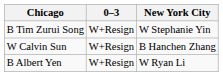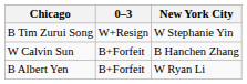W Calvin Sun | 0–3: W+Resign -> B+Forfeit
B Albert Yen | 0–3: W+Resign -> B+Forfeit
